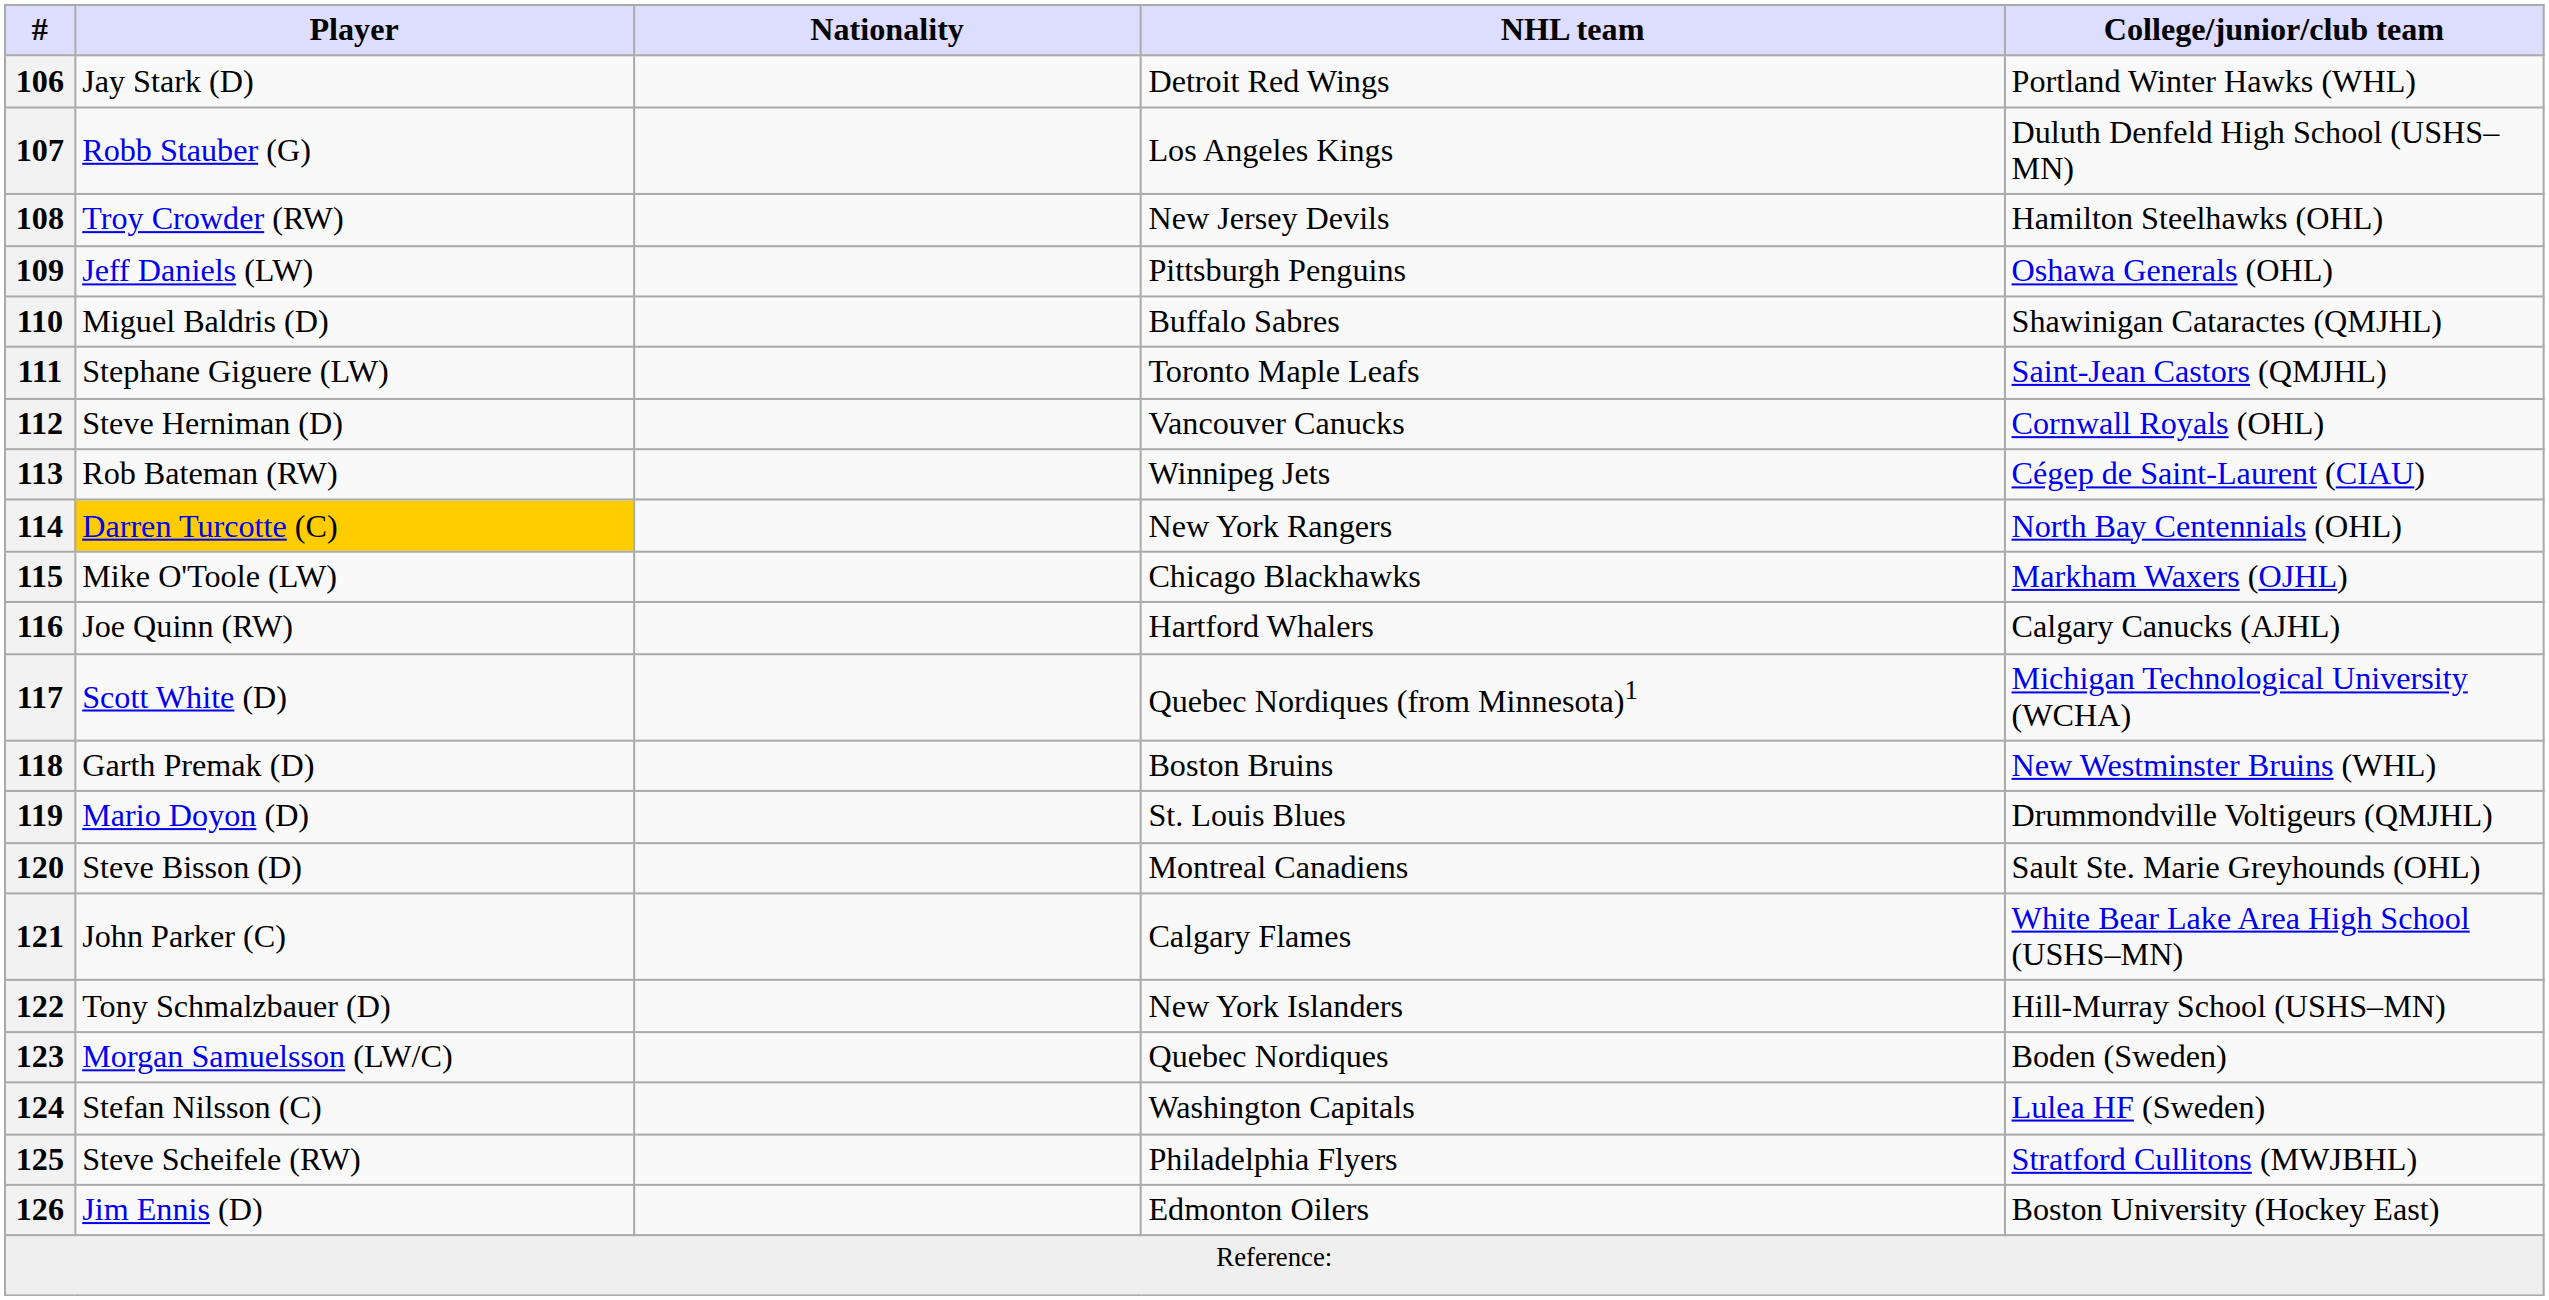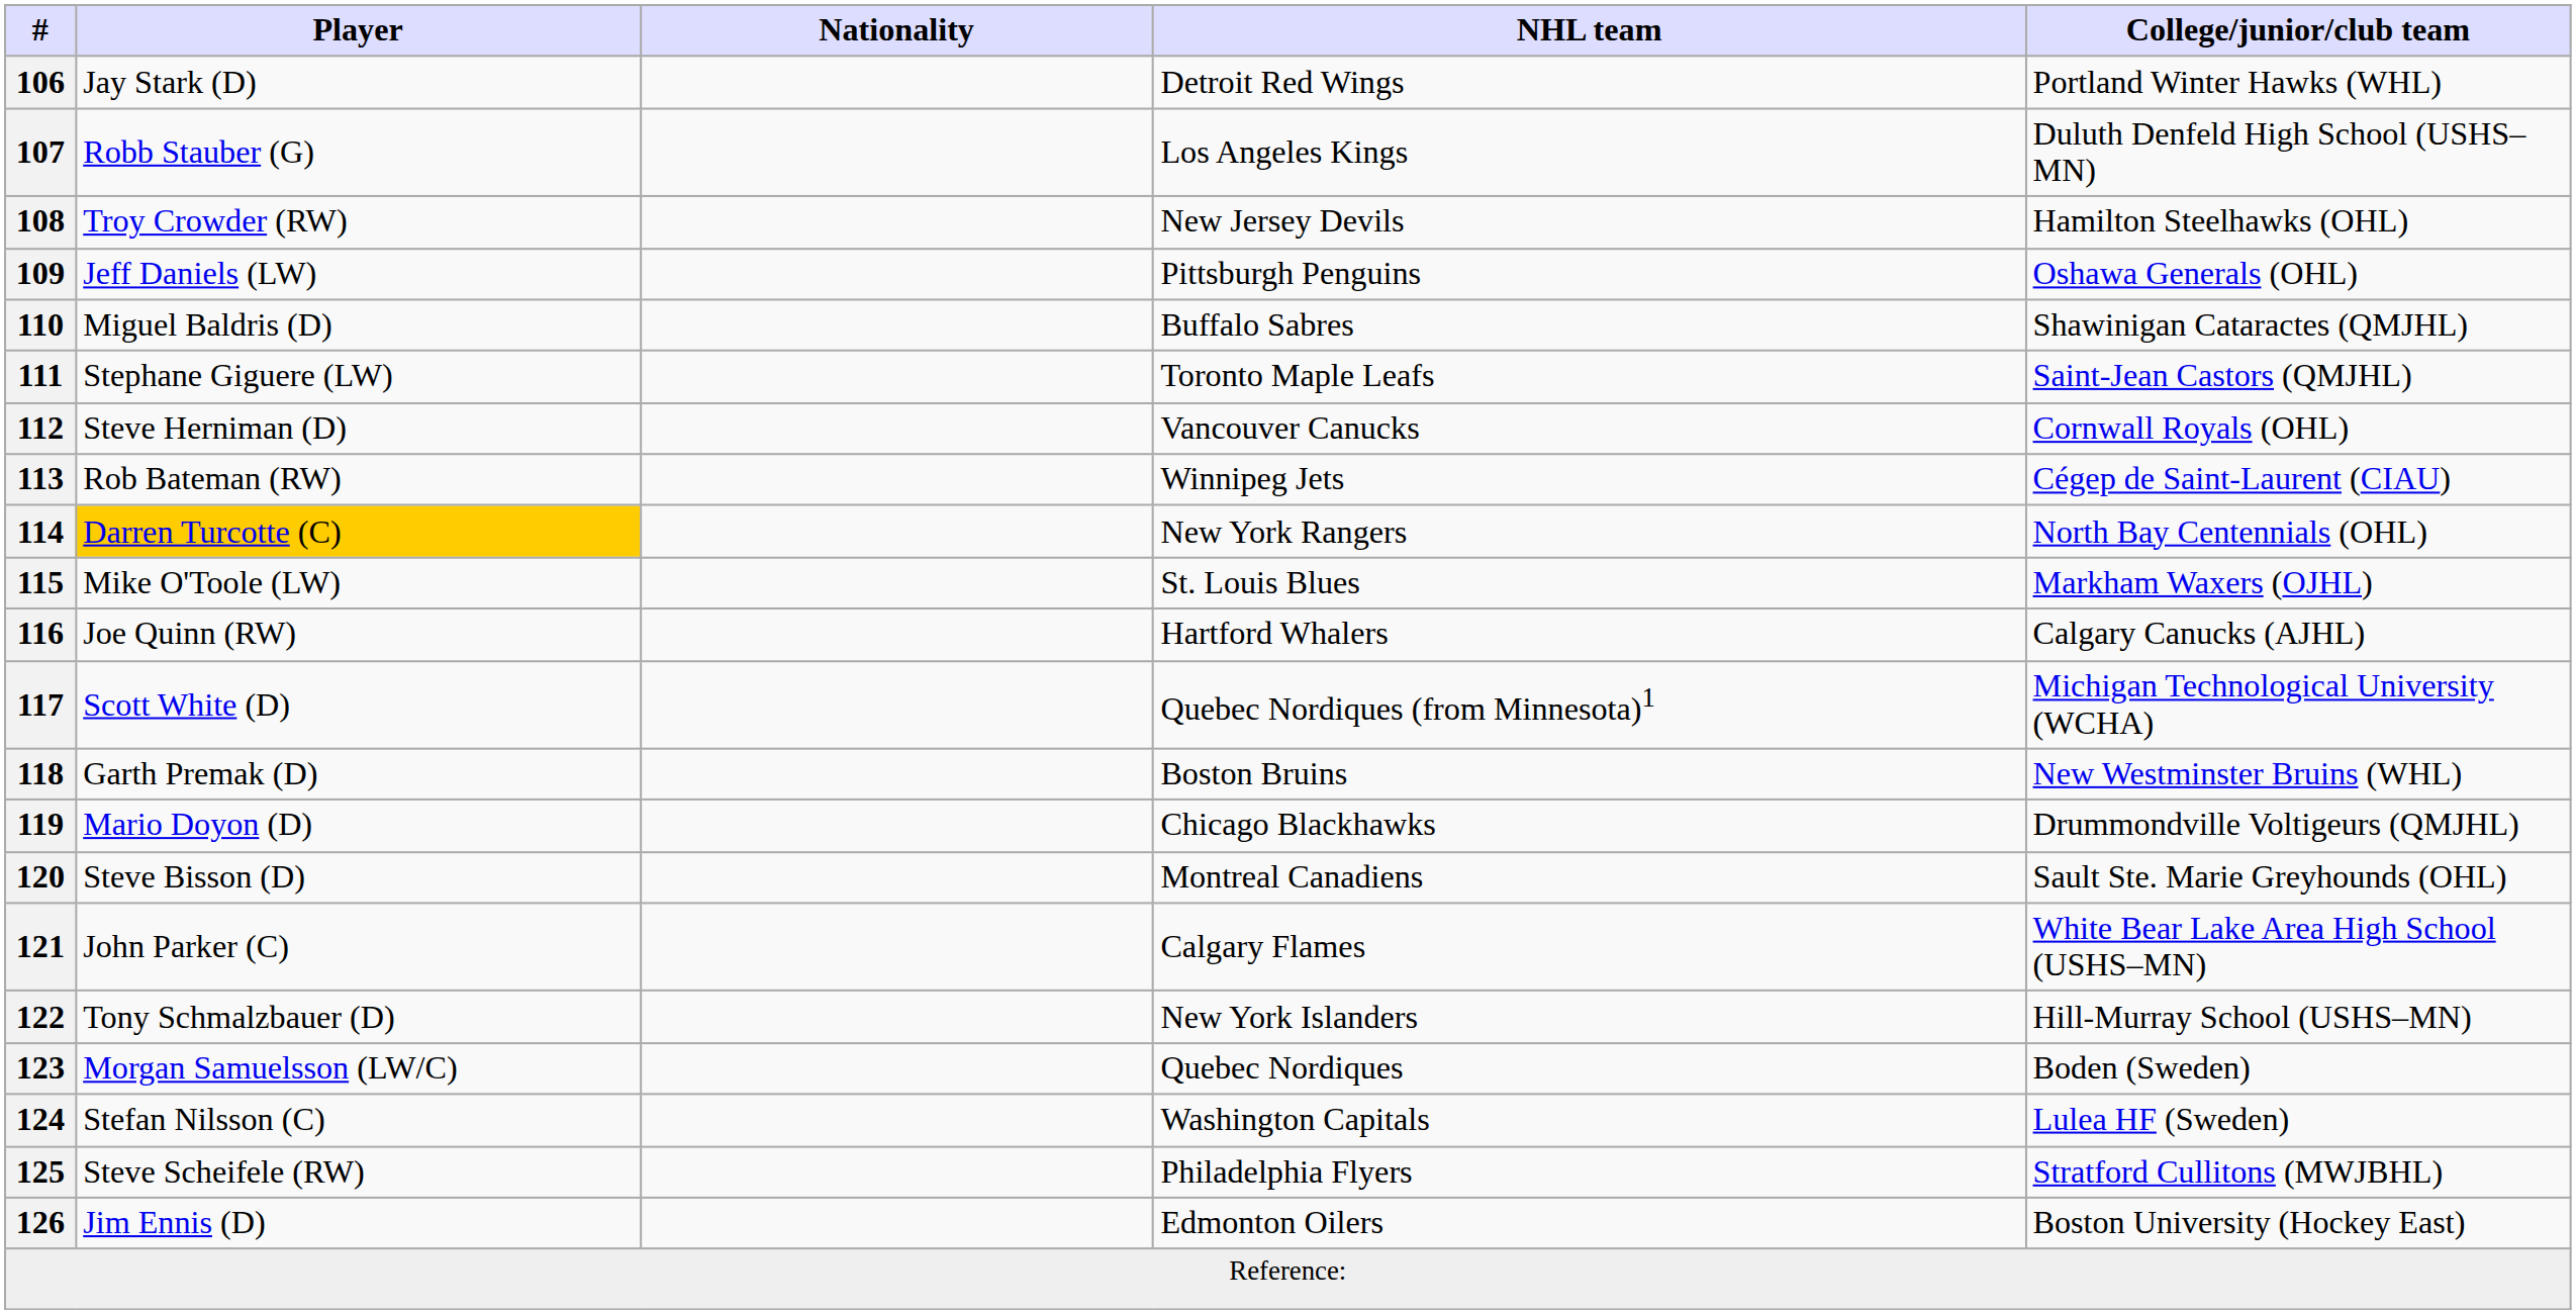115 | NHL team: Chicago Blackhawks -> St. Louis Blues
119 | NHL team: St. Louis Blues -> Chicago Blackhawks
